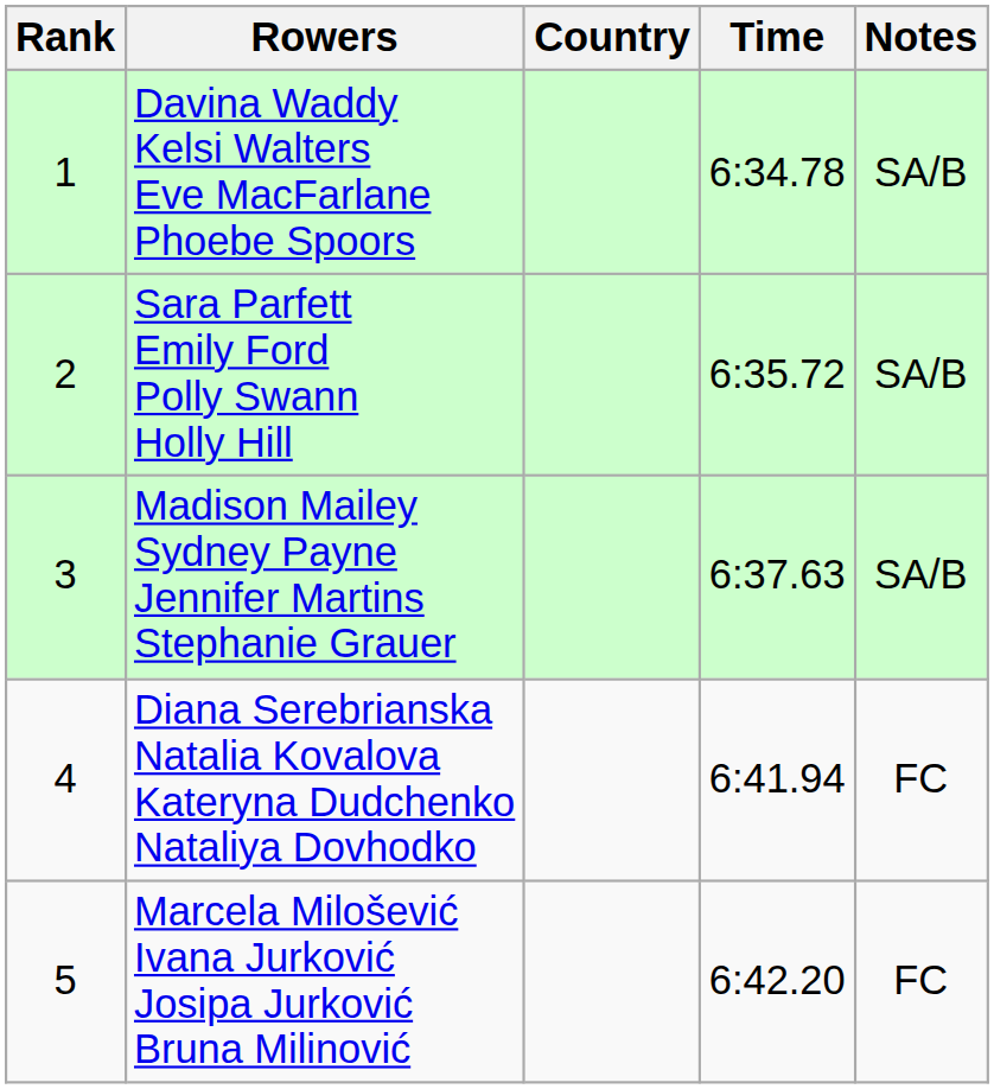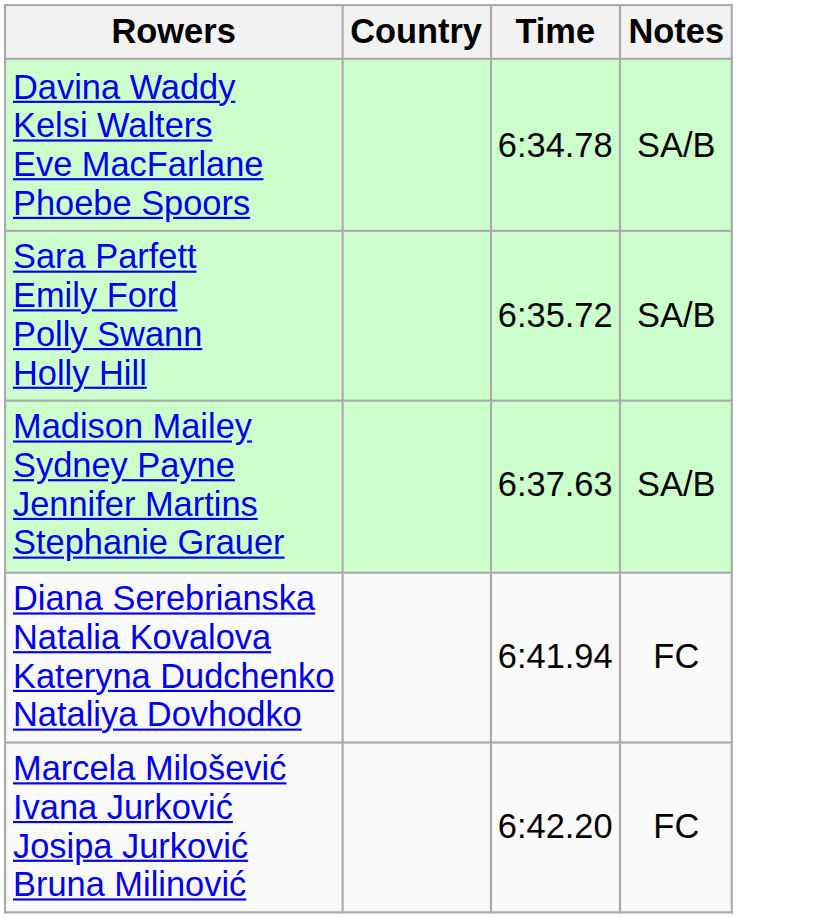- column: Rank | 1 | 2 | 3 | 4 | 5
